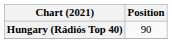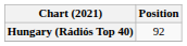Hungary (Rádiós Top 40) | Position: 90 -> 92
